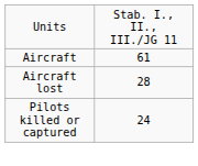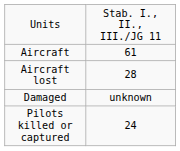+ row: Damaged | unknown
